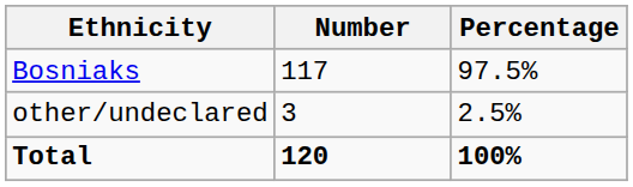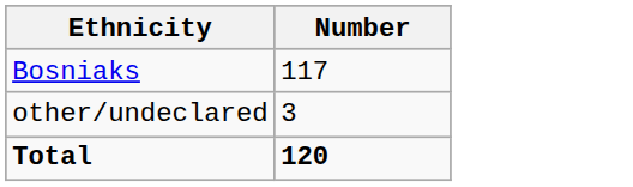- column: Percentage | 97.5% | 2.5% | 100%
